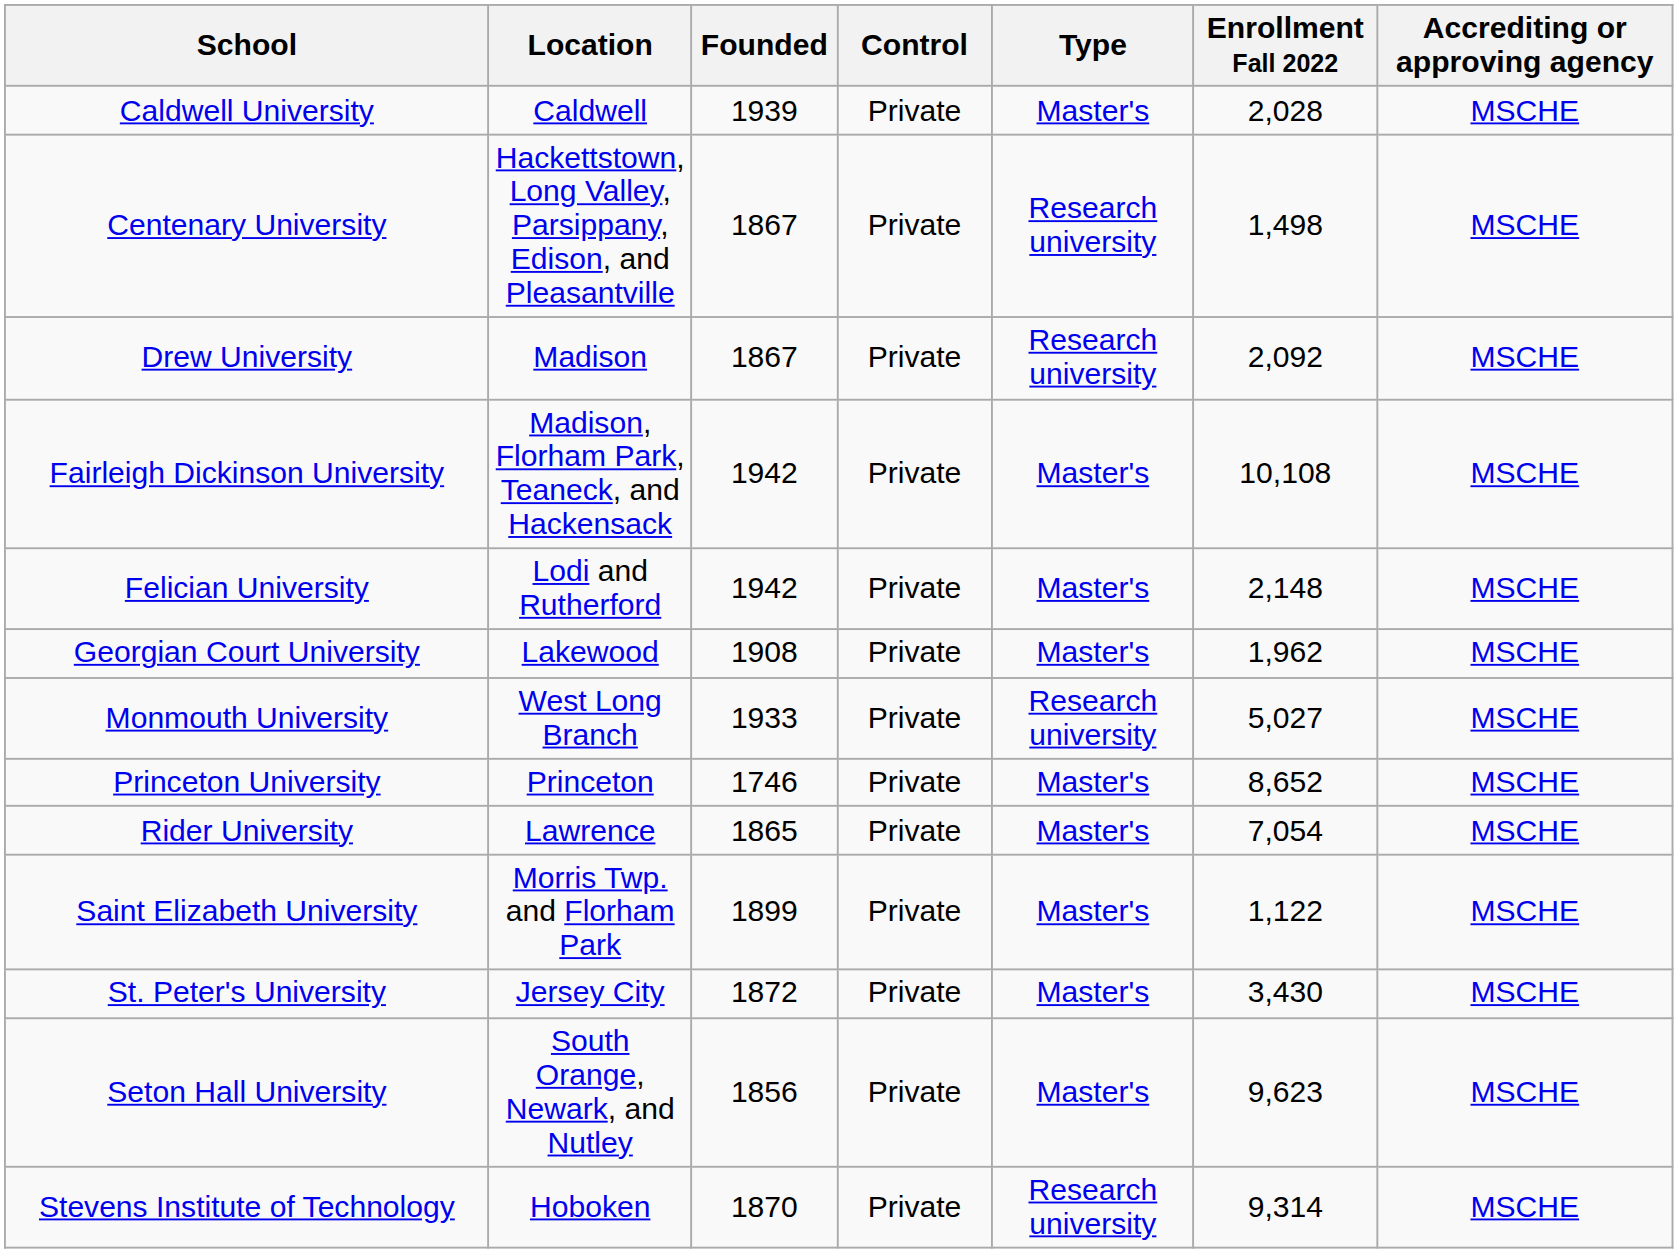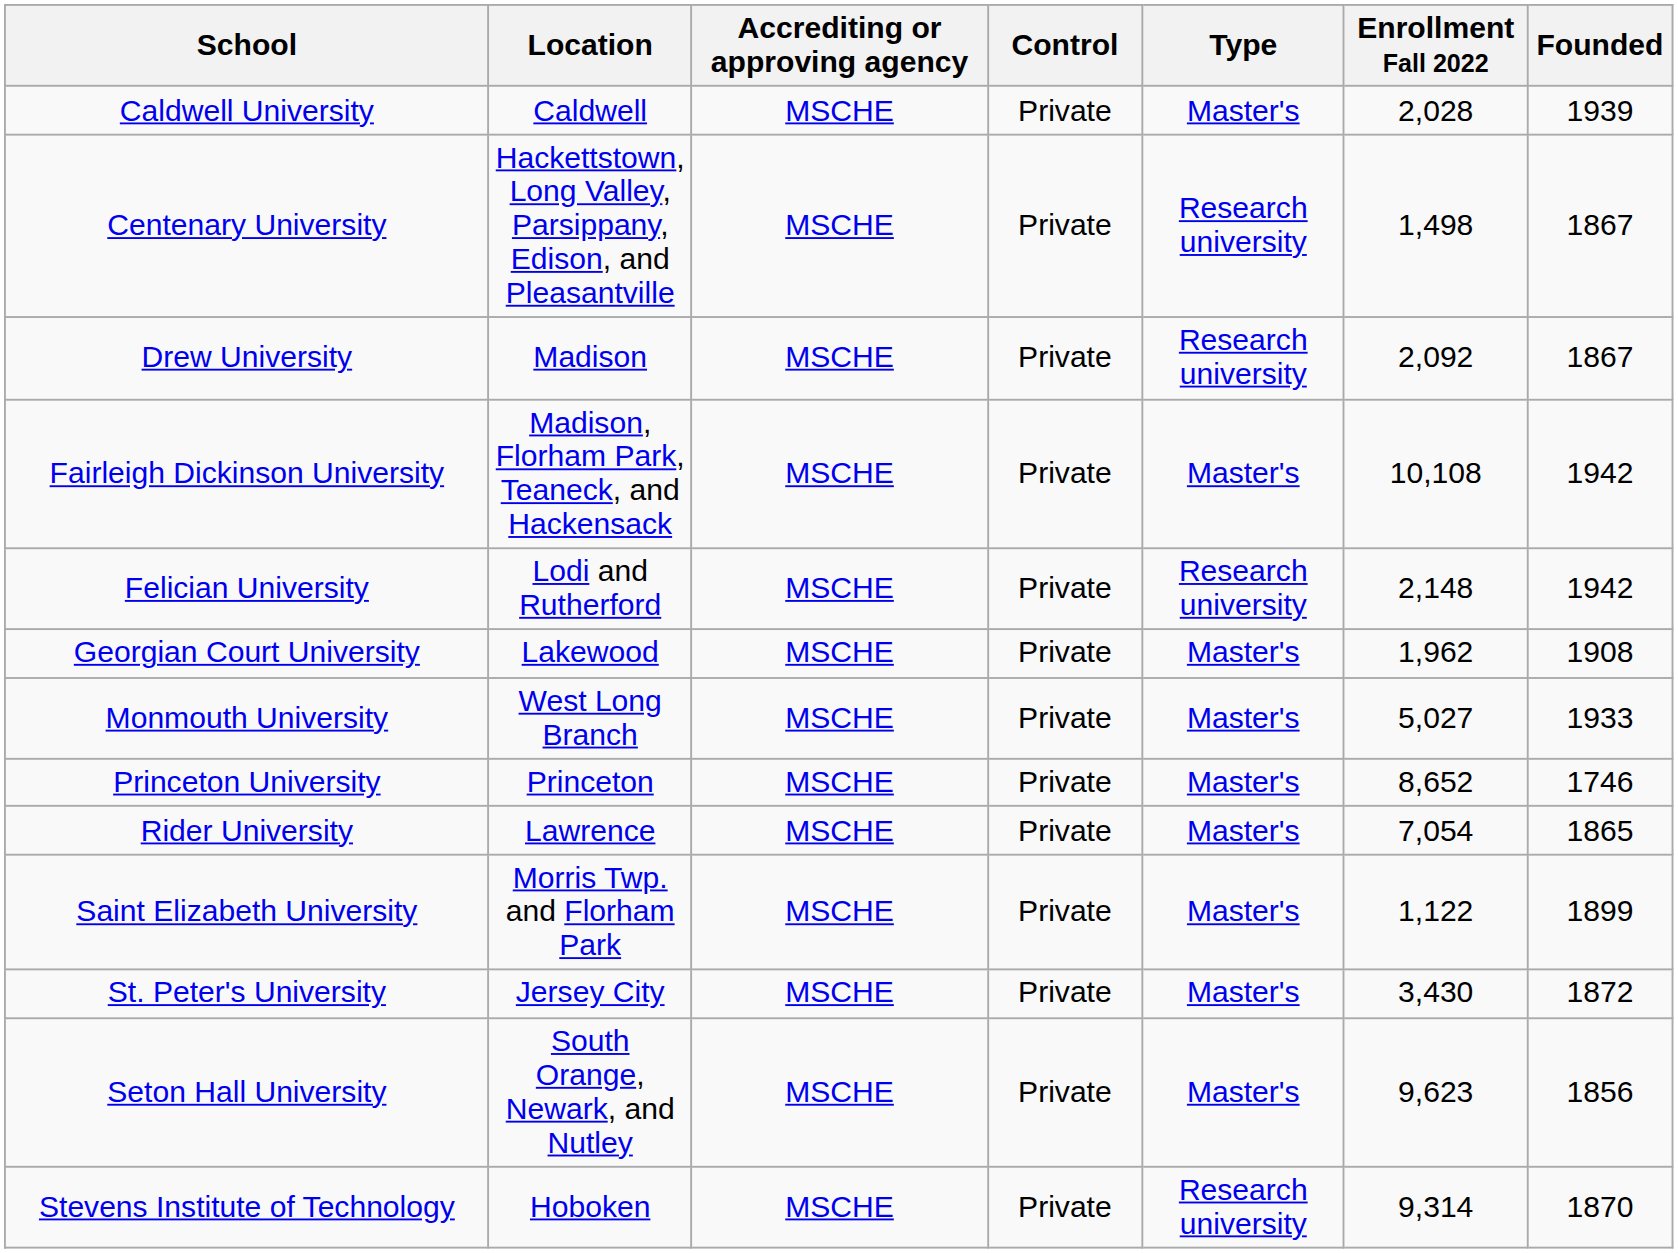columns swapped: Founded <-> Accrediting or approving agency
Felician University | Type: Master's -> Research university
Monmouth University | Type: Research university -> Master's
